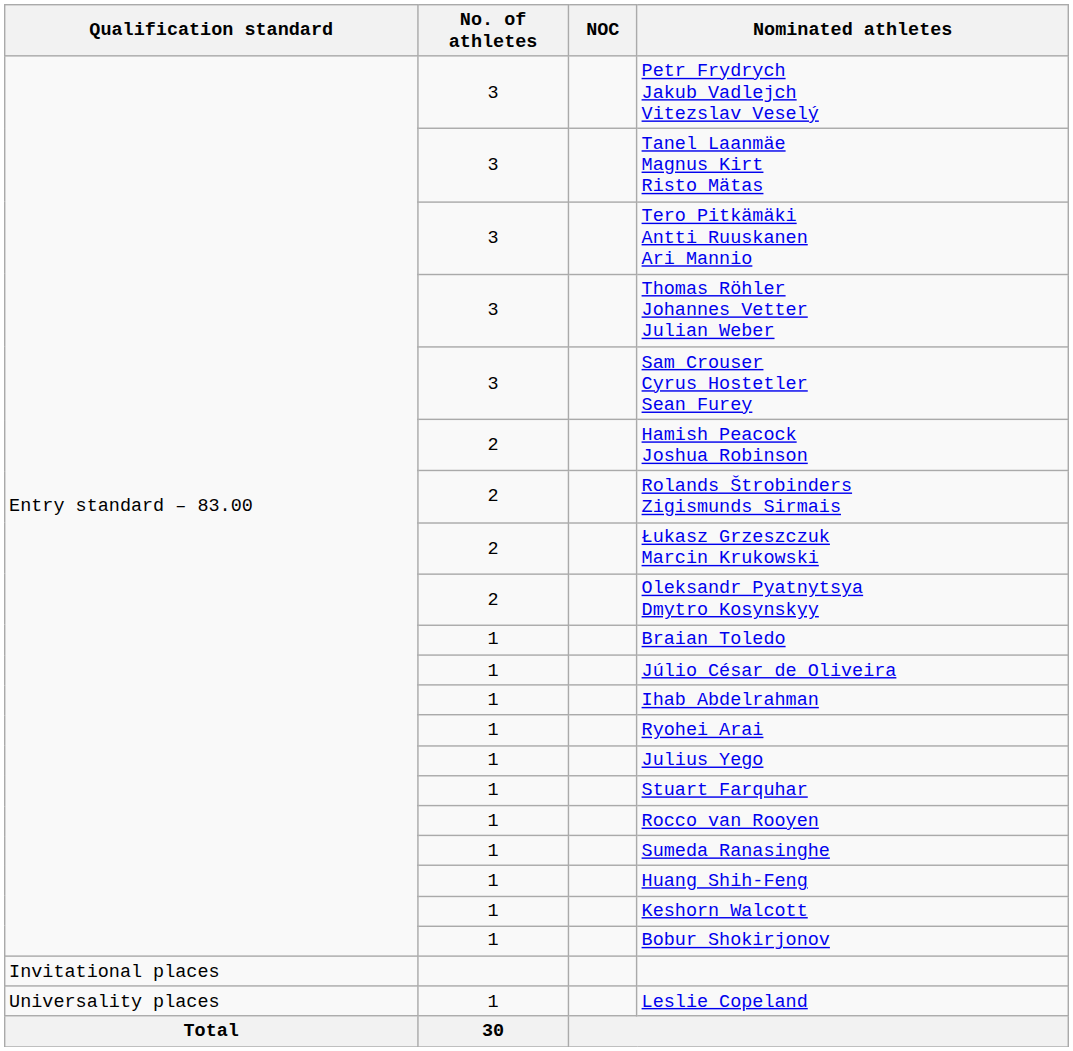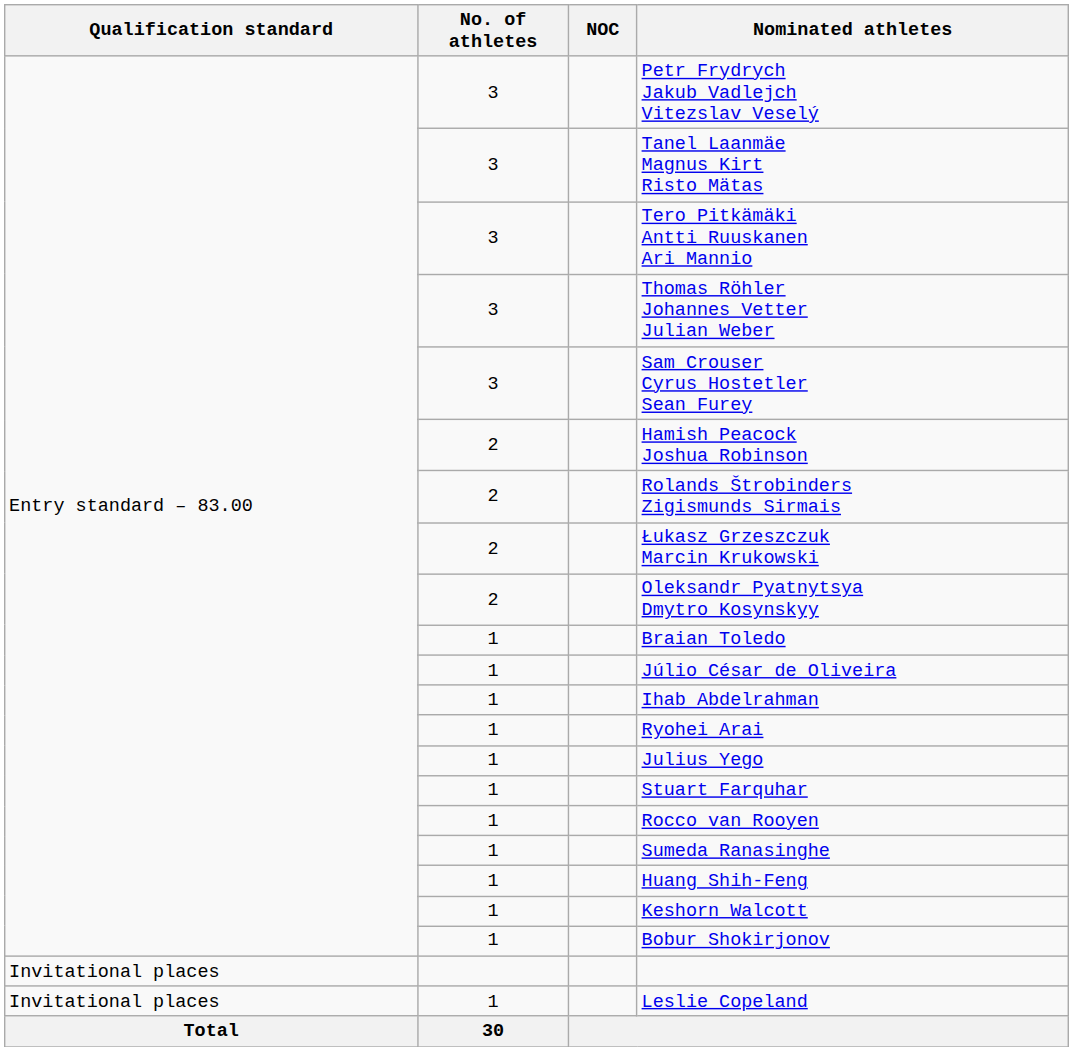Leslie Copeland | Qualification standard: Universality places -> Invitational places
